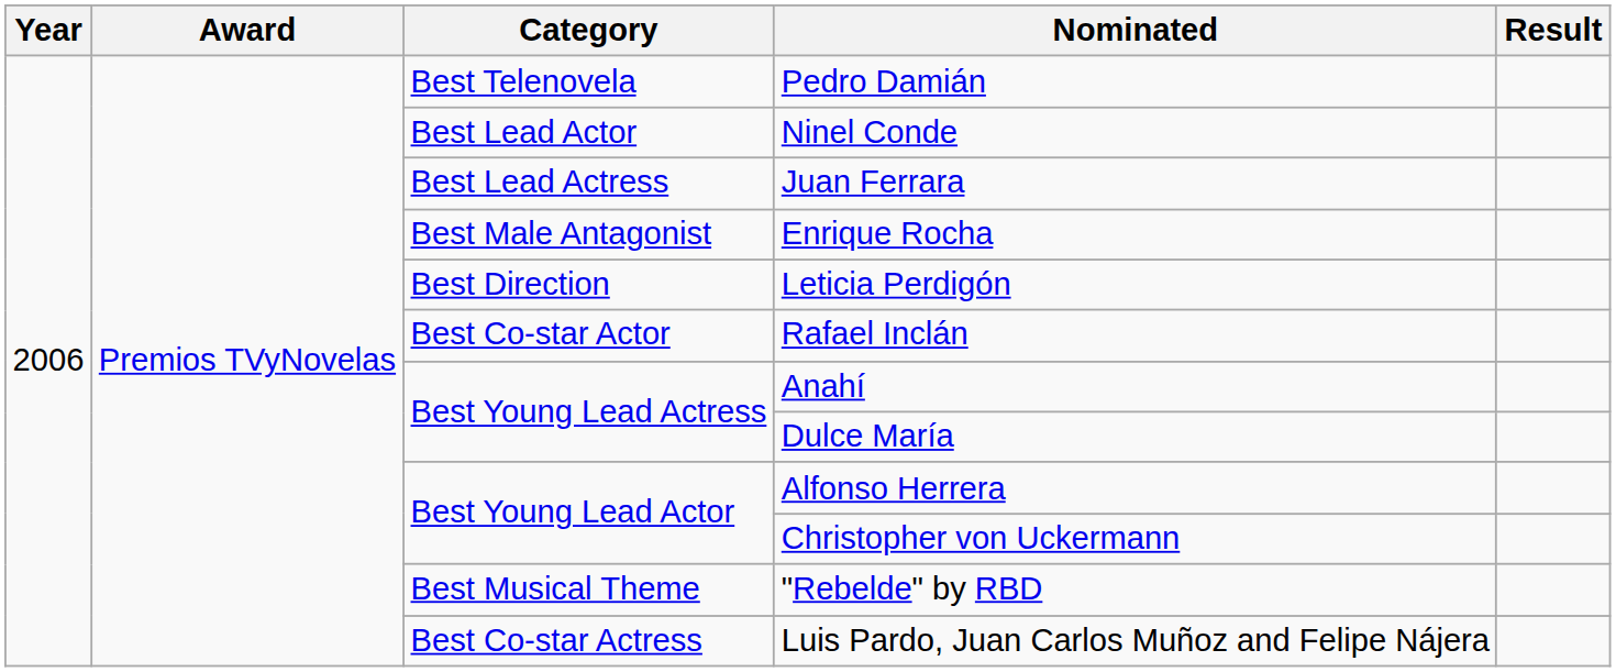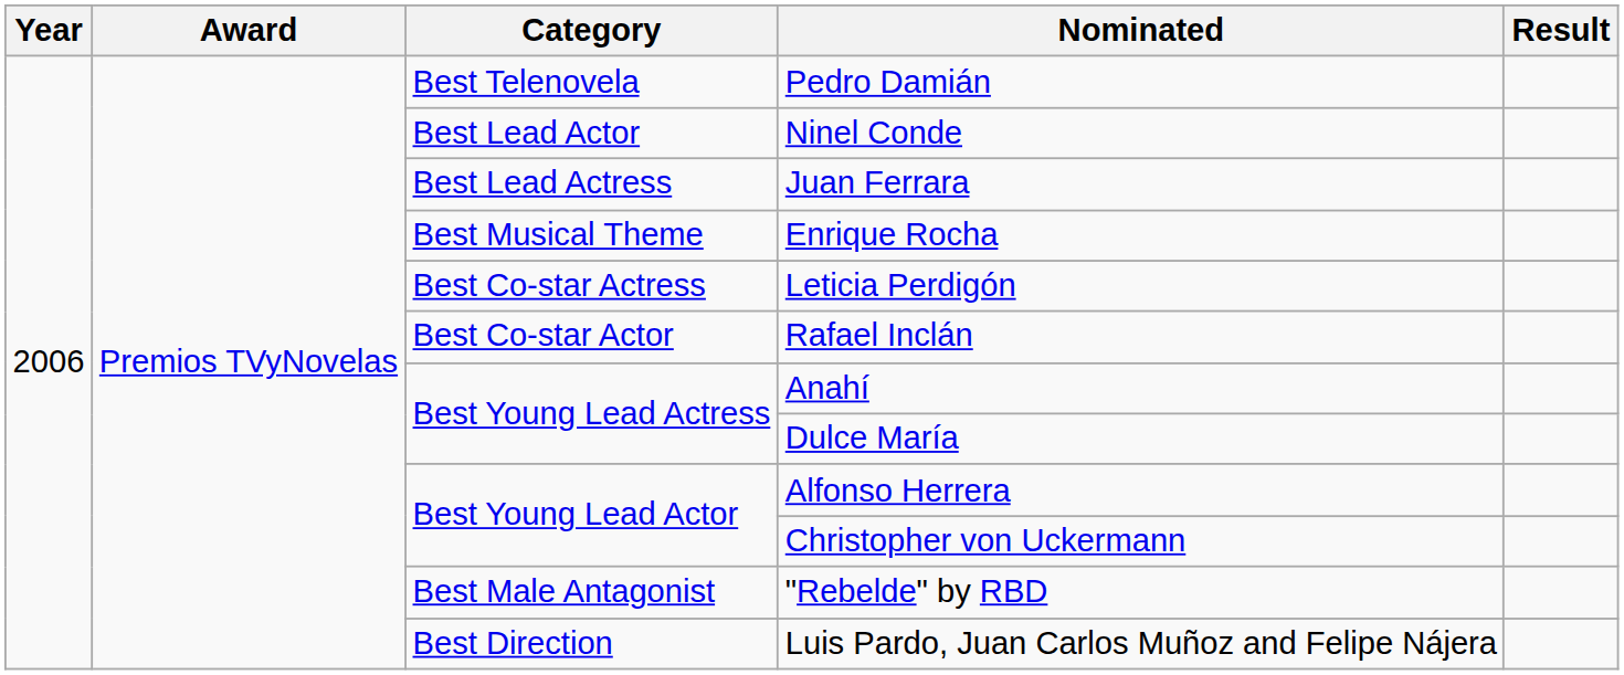Enrique Rocha | Category: Best Male Antagonist -> Best Musical Theme
Leticia Perdigón | Category: Best Direction -> Best Co-star Actress
"Rebelde" by RBD | Category: Best Musical Theme -> Best Male Antagonist
Luis Pardo, Juan Carlos Muñoz and Felipe Nájera | Category: Best Co-star Actress -> Best Direction
